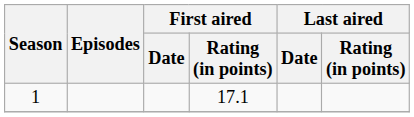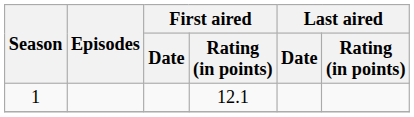1 | First aired / Rating (in points): 17.1 -> 12.1
